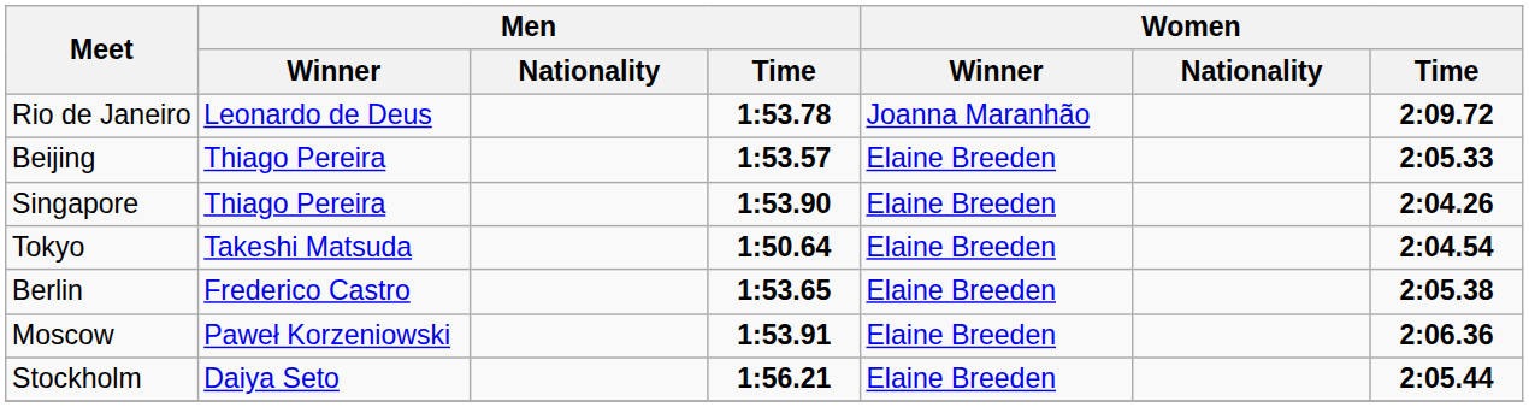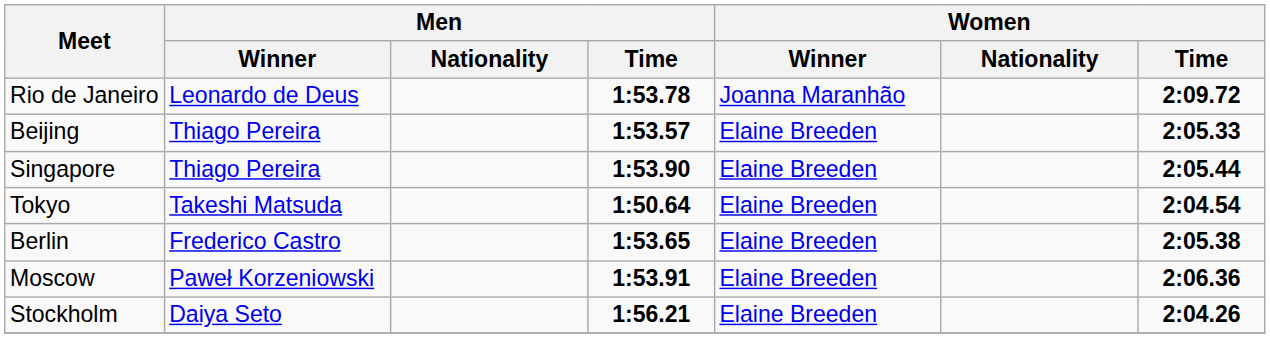Singapore | Women / Time: 2:04.26 -> 2:05.44
Stockholm | Women / Time: 2:05.44 -> 2:04.26
